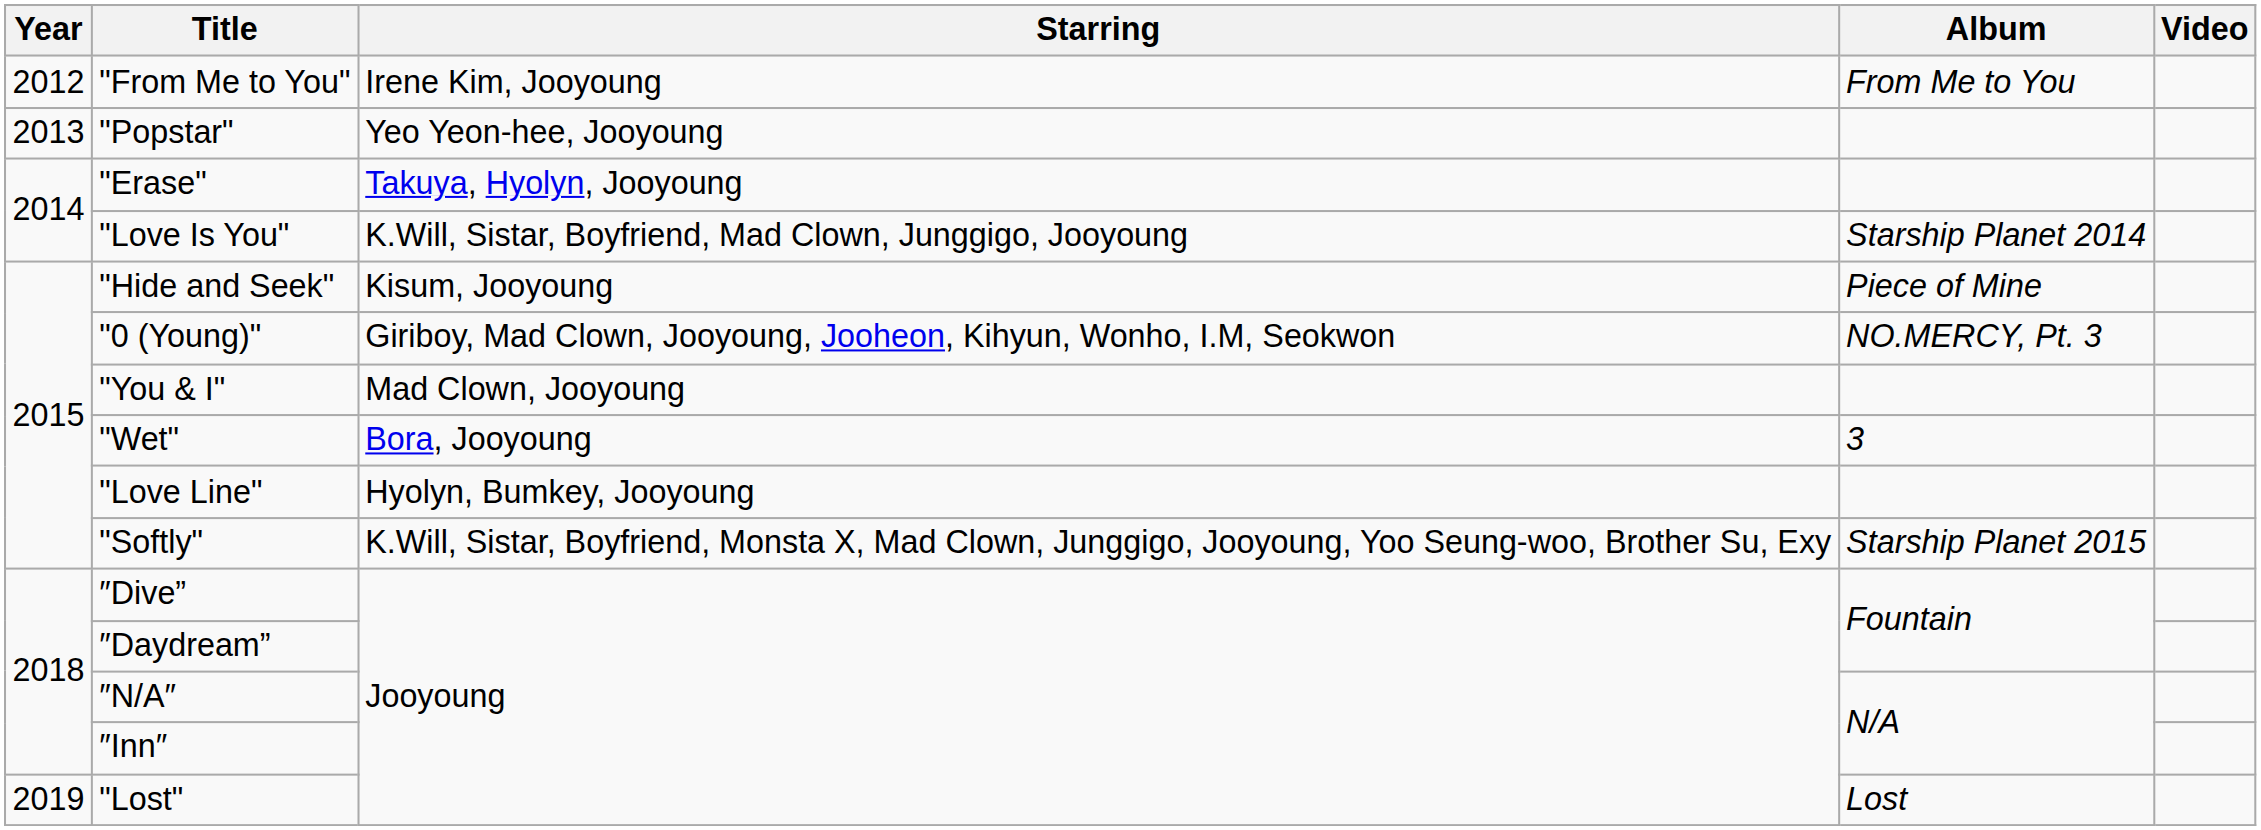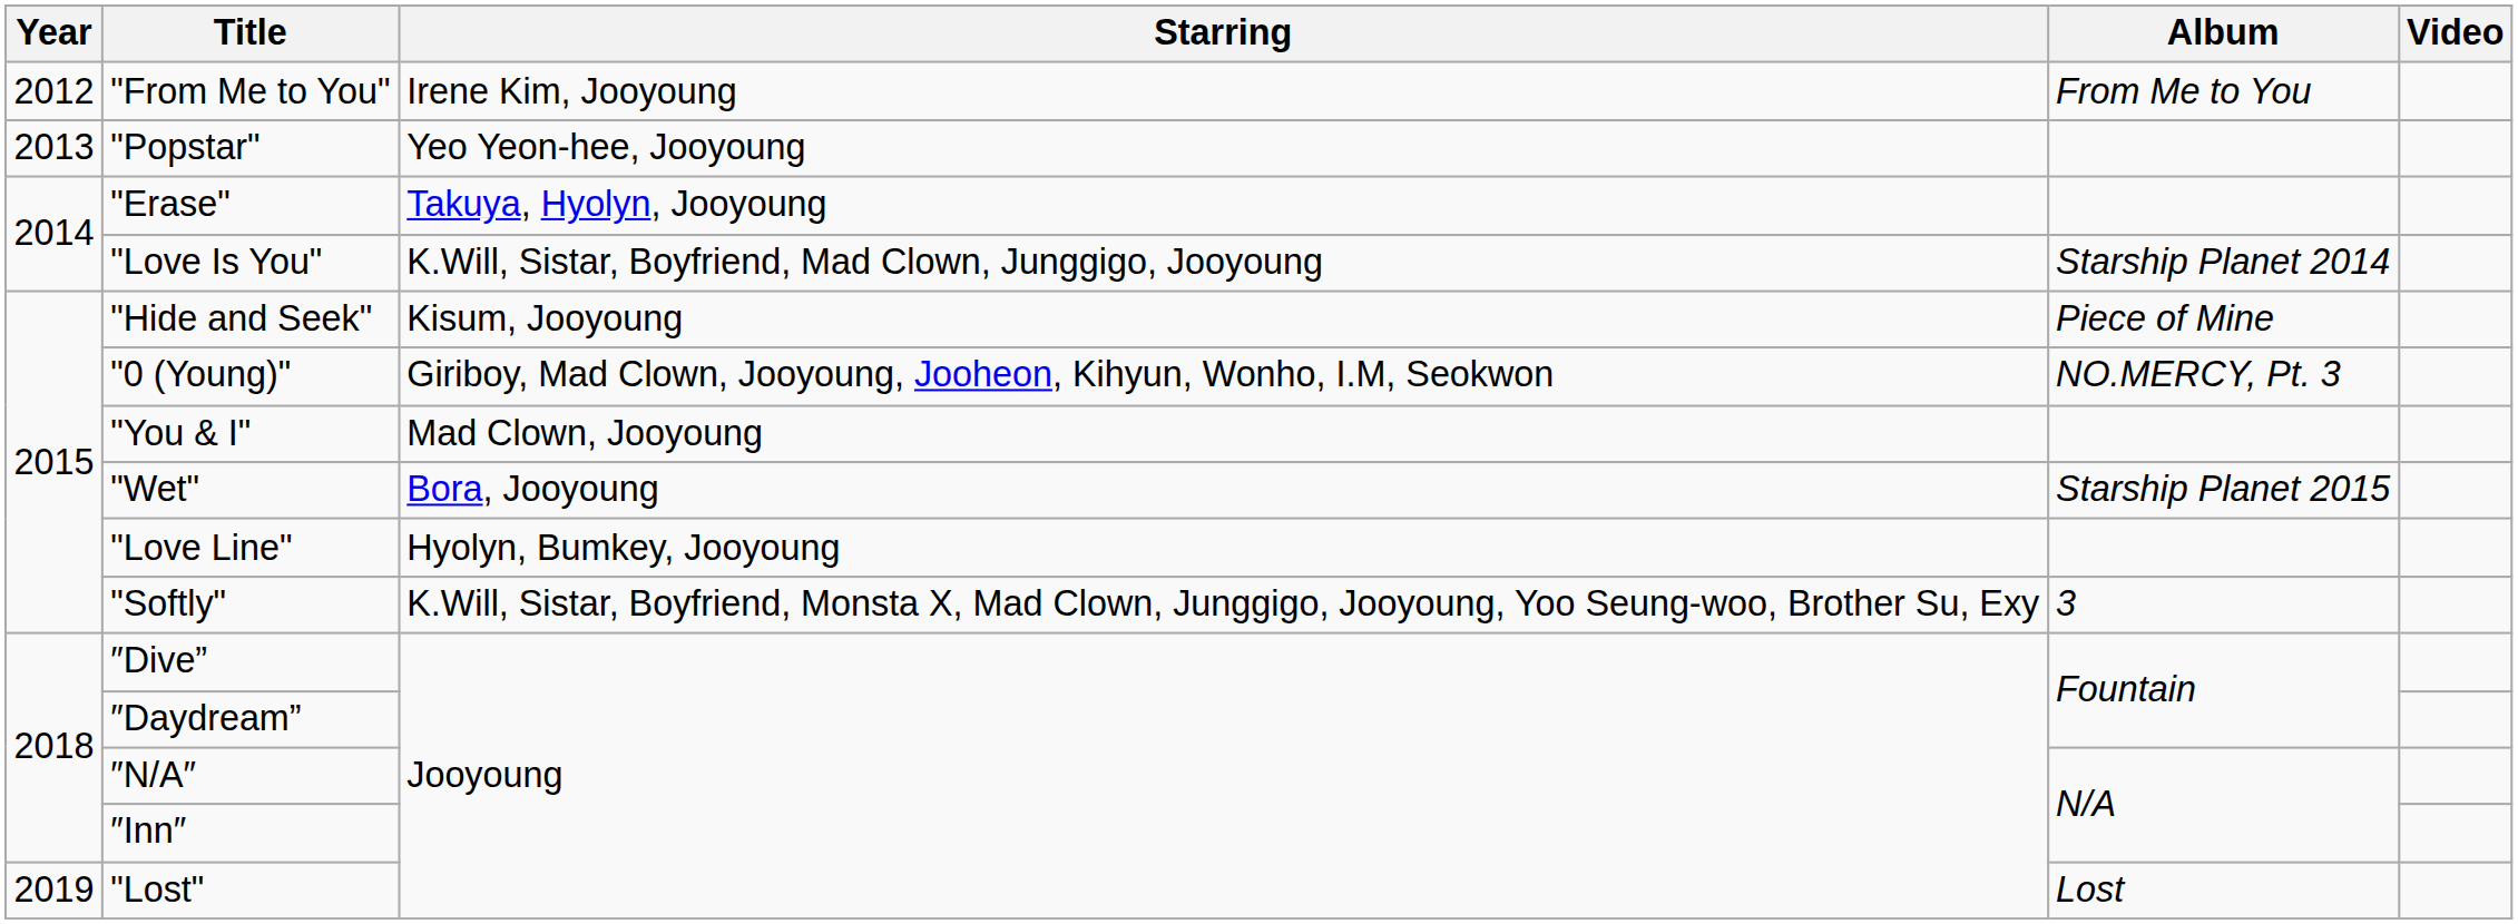"Wet" | Album: 3 -> Starship Planet 2015
"Softly" | Album: Starship Planet 2015 -> 3
